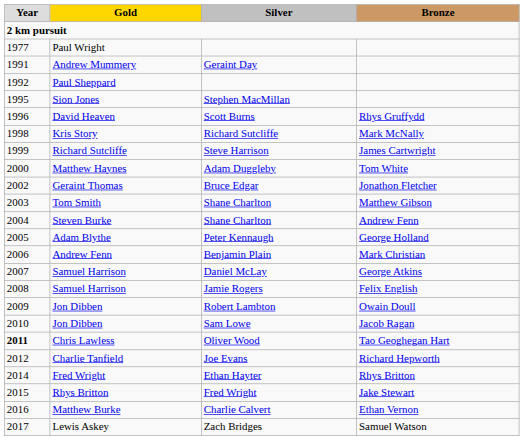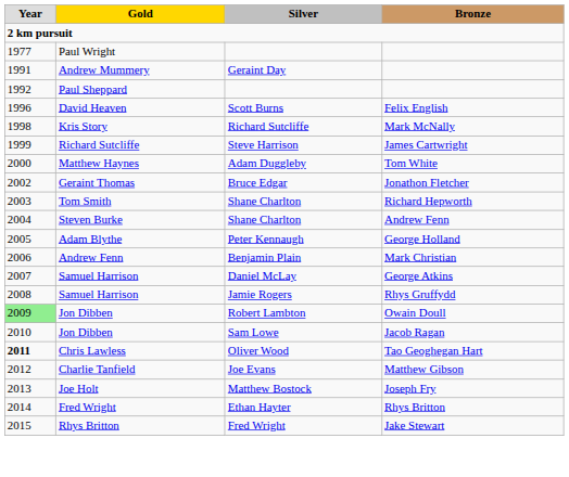- row: 1995 | Sion Jones | Stephen MacMillan
David Heaven | column 4: Rhys Gruffydd -> Felix English
Tom Smith | column 4: Matthew Gibson -> Richard Hepworth
Samuel Harrison / Jamie Rogers | column 4: Felix English -> Rhys Gruffydd
Jon Dibben / Robert Lambton | column 1: no background -> lightgreen background
Charlie Tanfield | column 4: Richard Hepworth -> Matthew Gibson
+ row: 2013 | Joe Holt | Matthew Bostock | Joseph Fry
- row: 2016 | Matthew Burke | Charlie Calvert | Ethan Vernon
- row: 2017 | Lewis Askey | Zach Bridges | Samuel Watson
